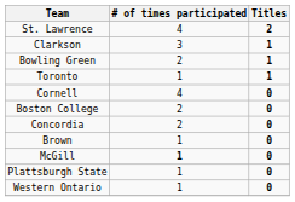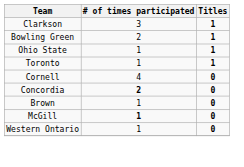- row: St. Lawrence | 4 | 2
+ row: Ohio State | 1 | 1
- row: Boston College | 2 | 0
Concordia | # of times participated: normal -> bold
- row: Plattsburgh State | 1 | 0
